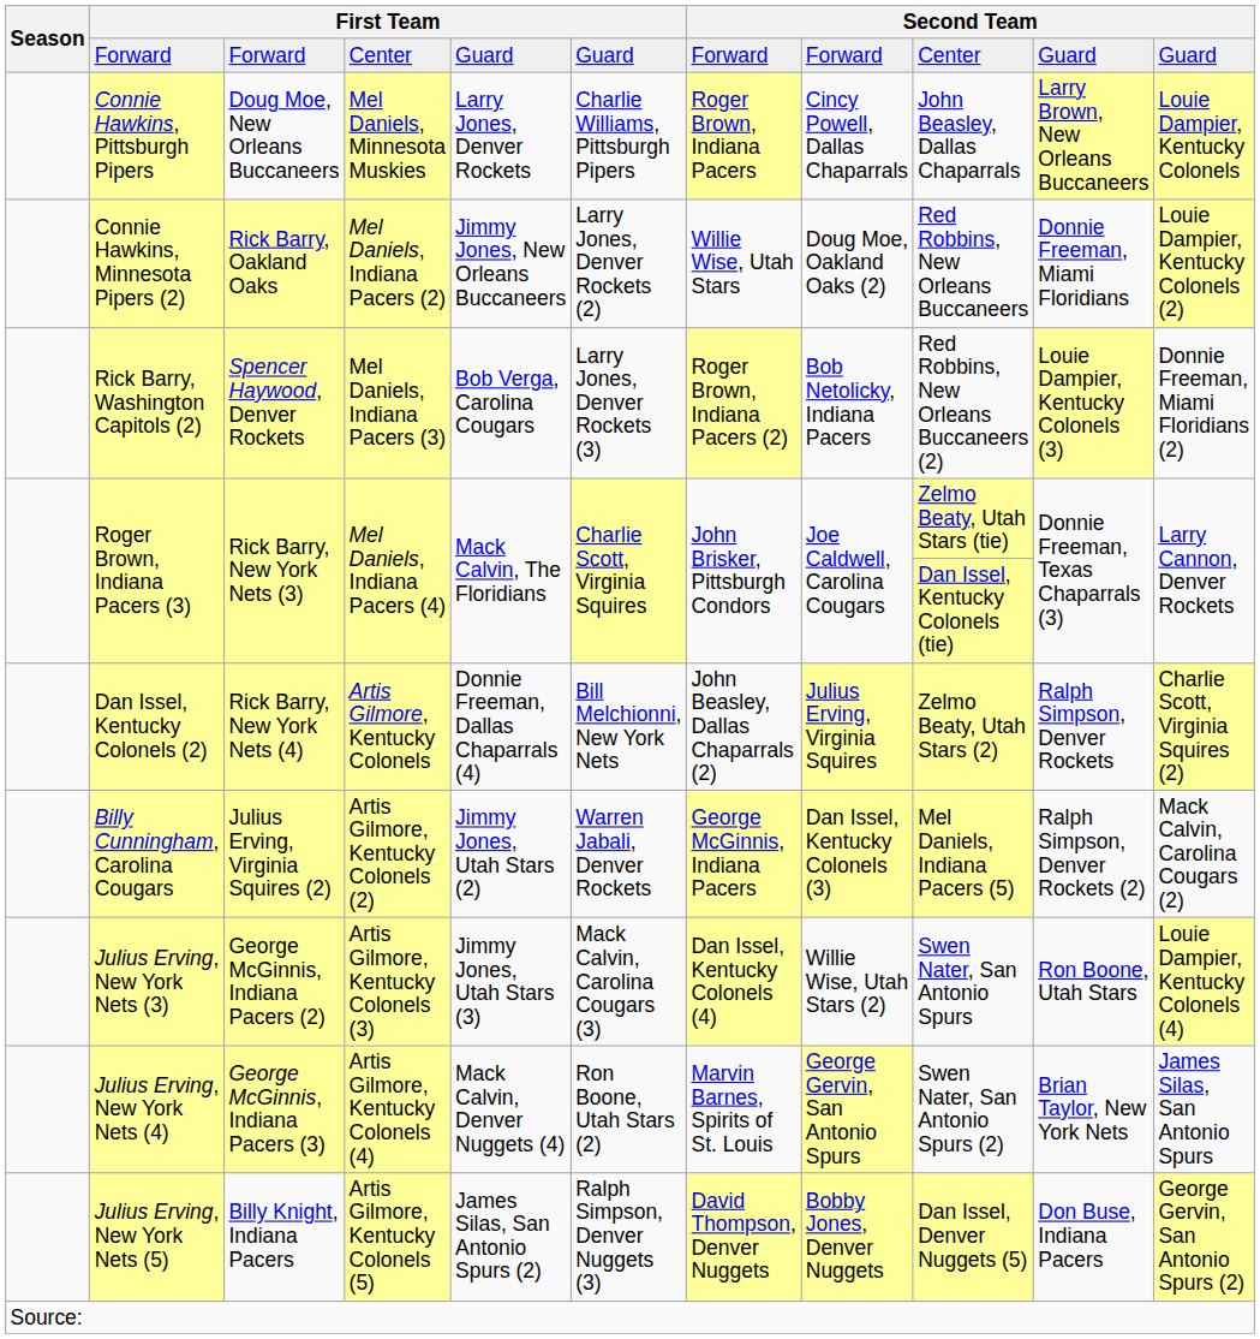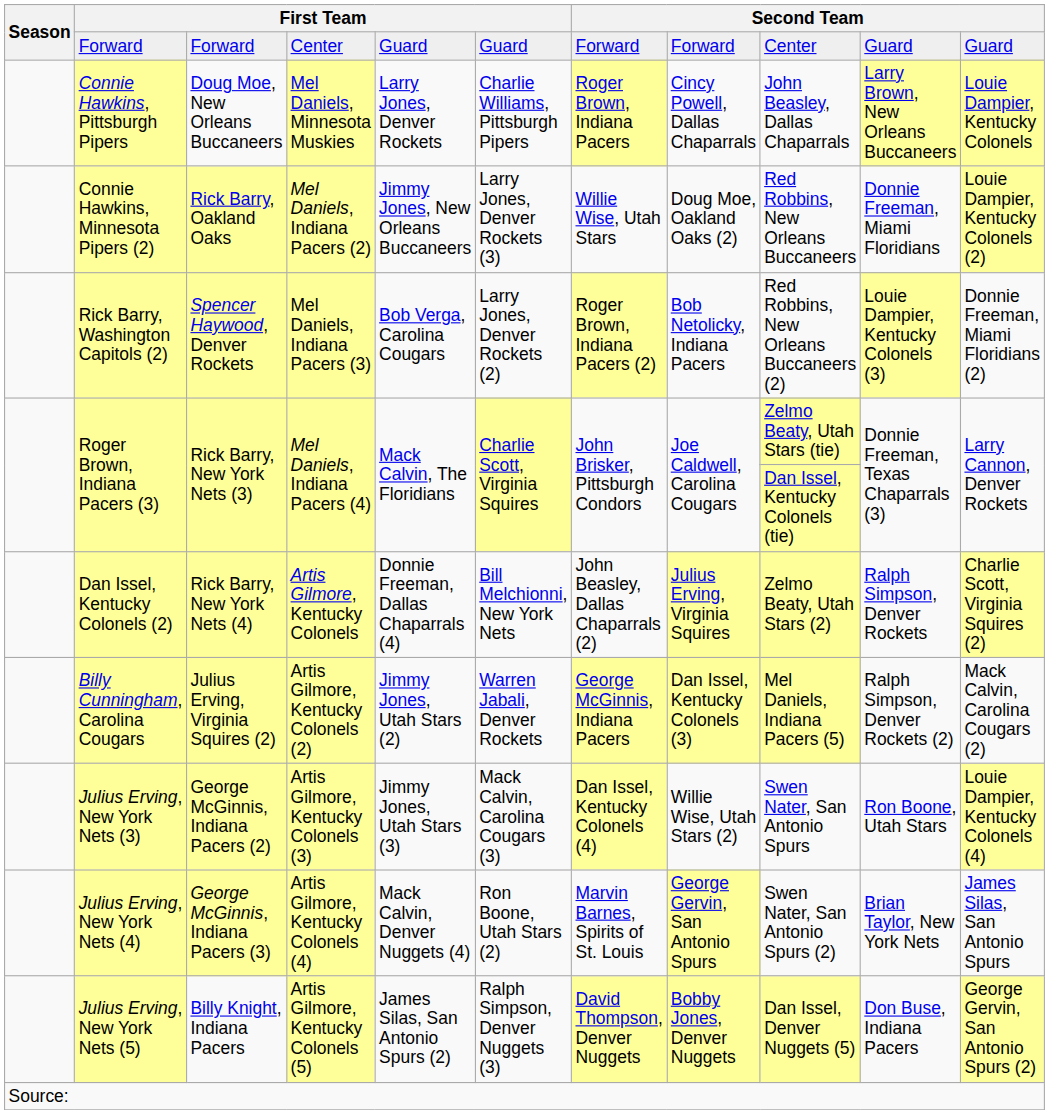Connie Hawkins, Minnesota Pipers (2) | column 6: Larry Jones, Denver Rockets (2) -> Larry Jones, Denver Rockets (3)
Rick Barry, Washington Capitols (2) | column 6: Larry Jones, Denver Rockets (3) -> Larry Jones, Denver Rockets (2)
